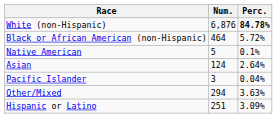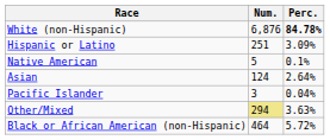rows swapped: Black or African American (non-Hispanic) <-> Hispanic or Latino
Other/Mixed | Num.: no background -> khaki background
